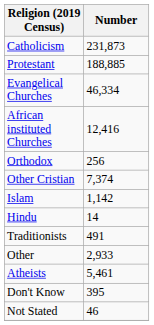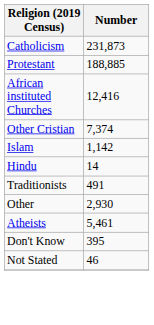- row: Evangelical Churches | 46,334
- row: Orthodox | 256
Other | Number: 2,933 -> 2,930
